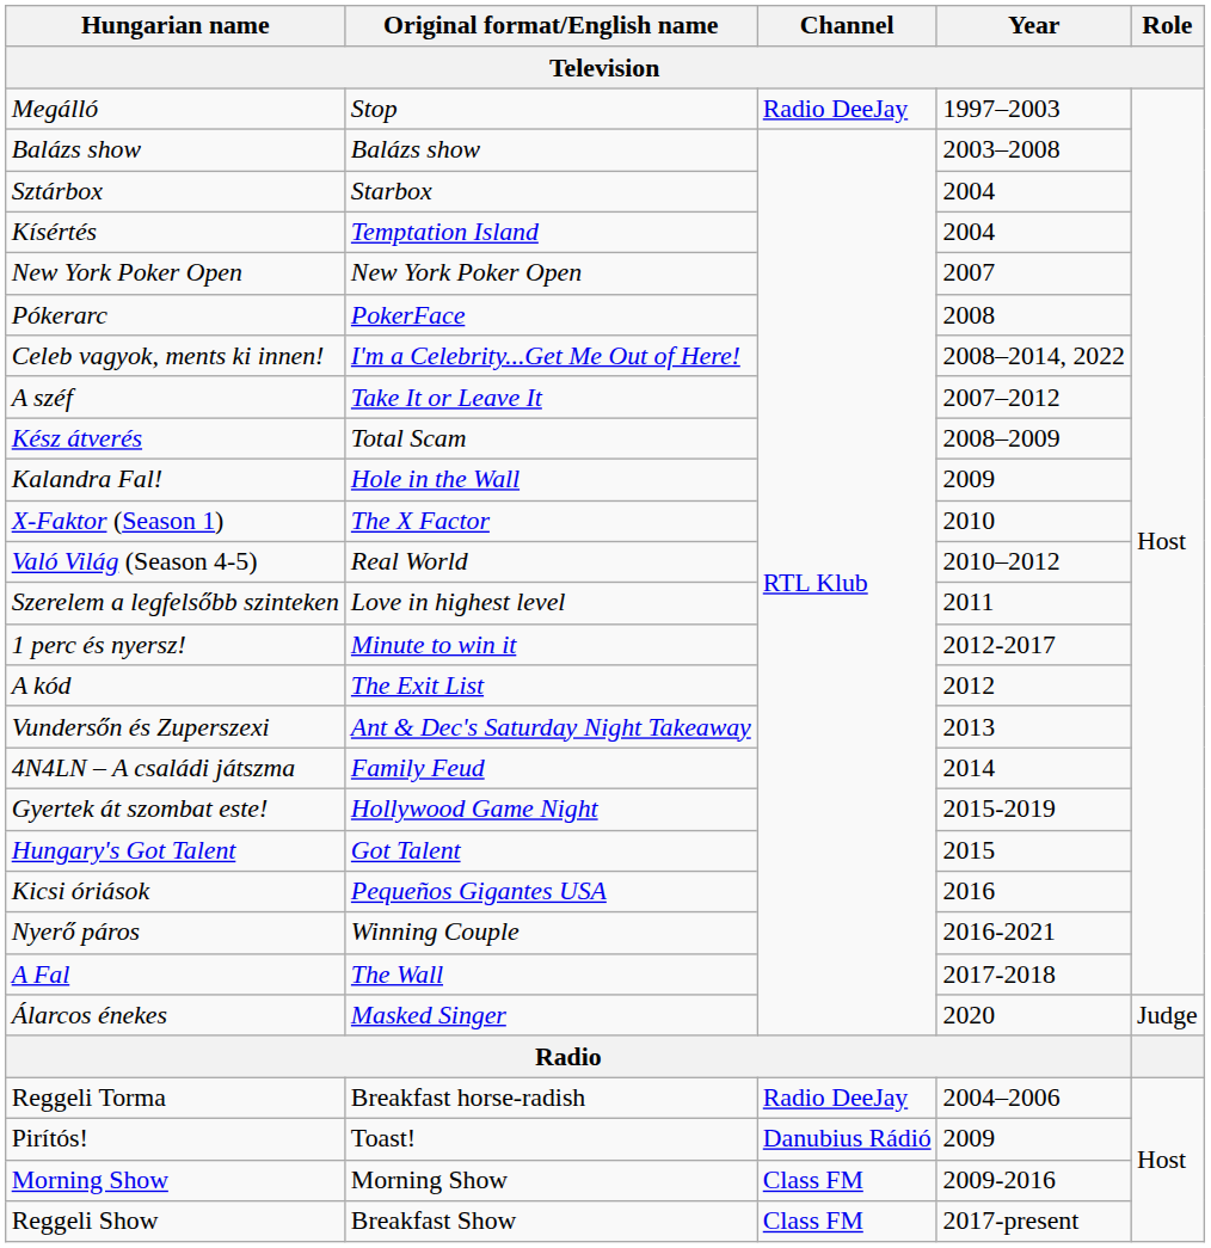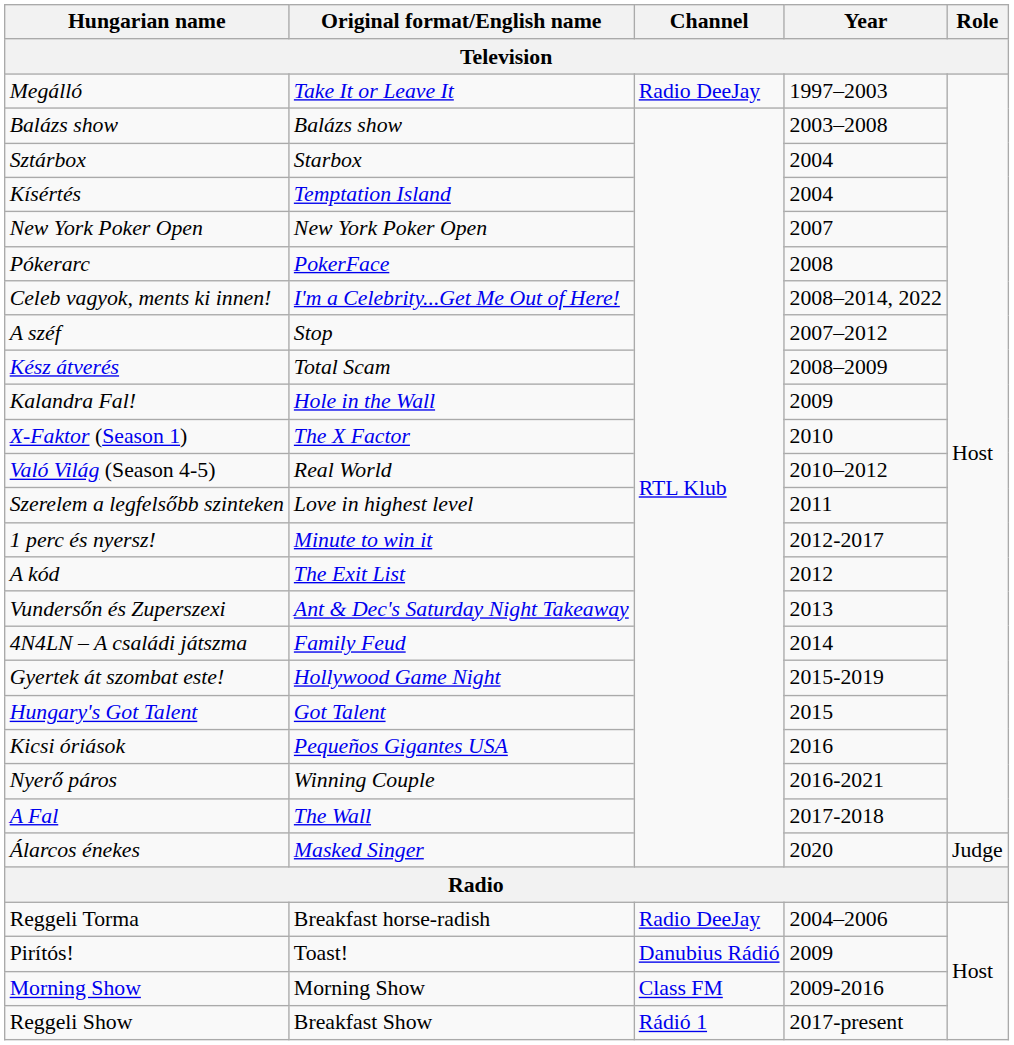Megálló | Original format/English name: Stop -> Take It or Leave It
A széf | Original format/English name: Take It or Leave It -> Stop
Reggeli Show | Channel: Class FM -> Rádió 1
